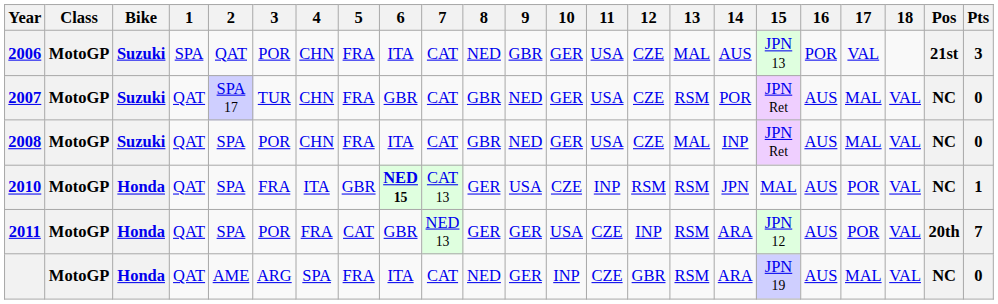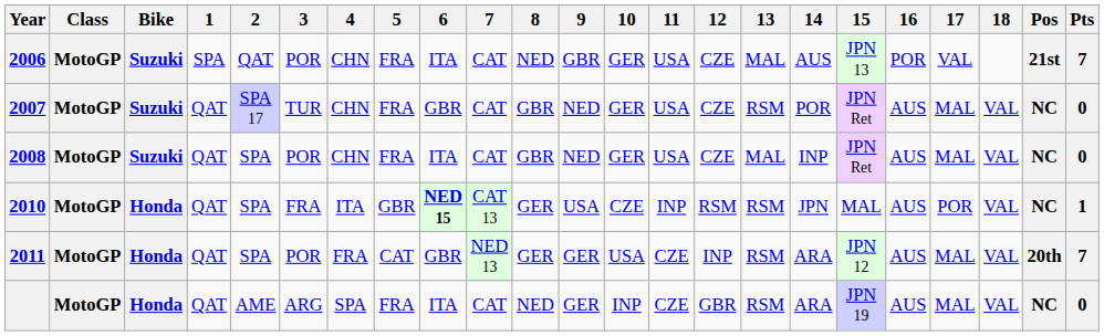2006 | Pts: 3 -> 7
2011 | 17: POR -> MAL
